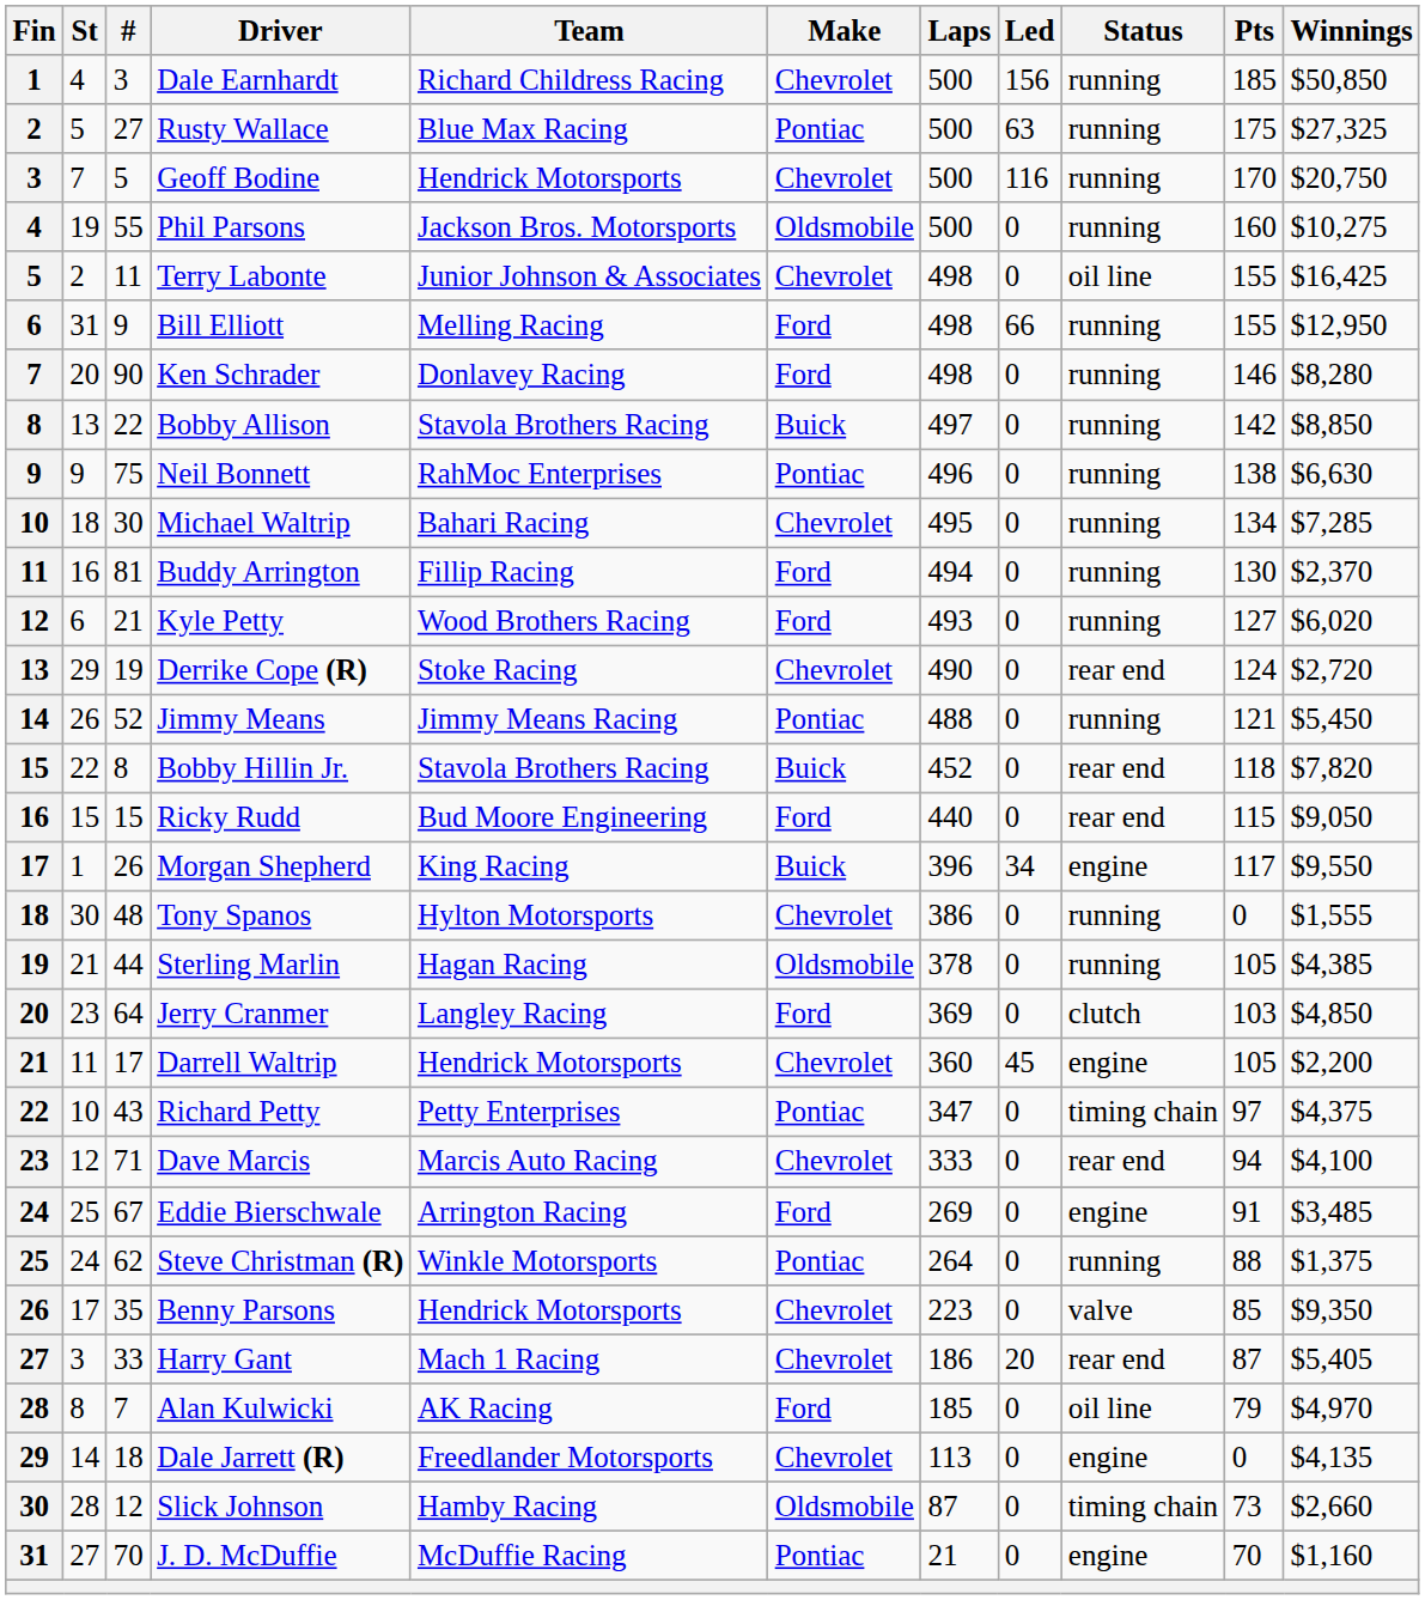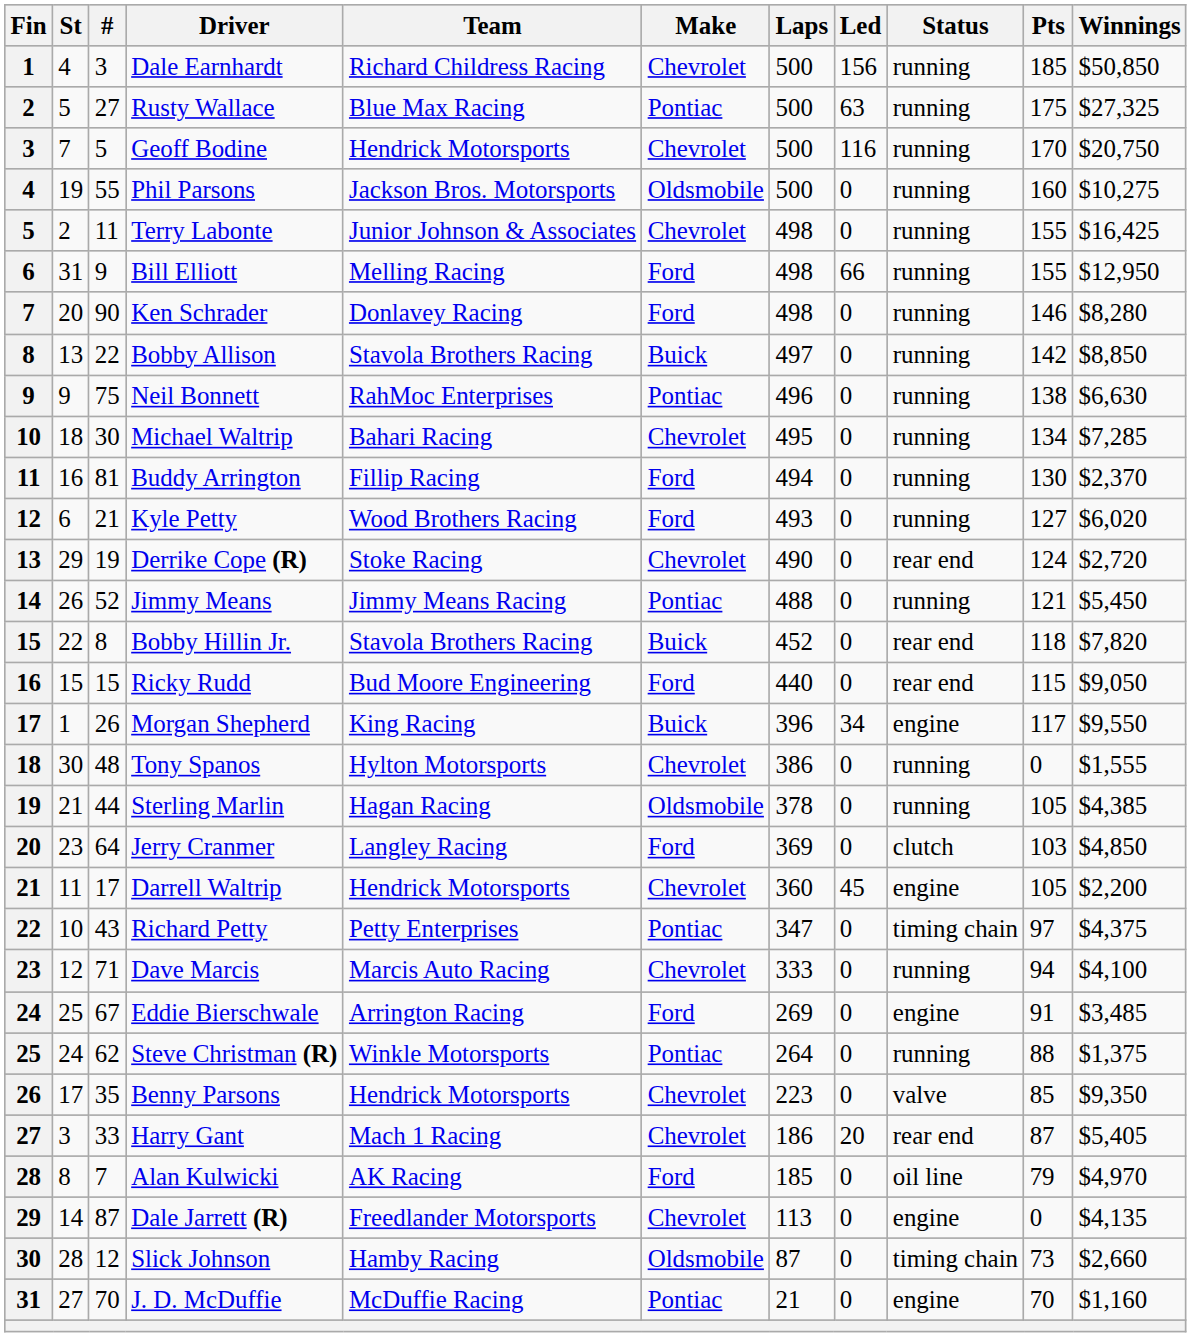Terry Labonte | Status: oil line -> running
Dave Marcis | Status: rear end -> running
Dale Jarrett (R) | #: 18 -> 87
